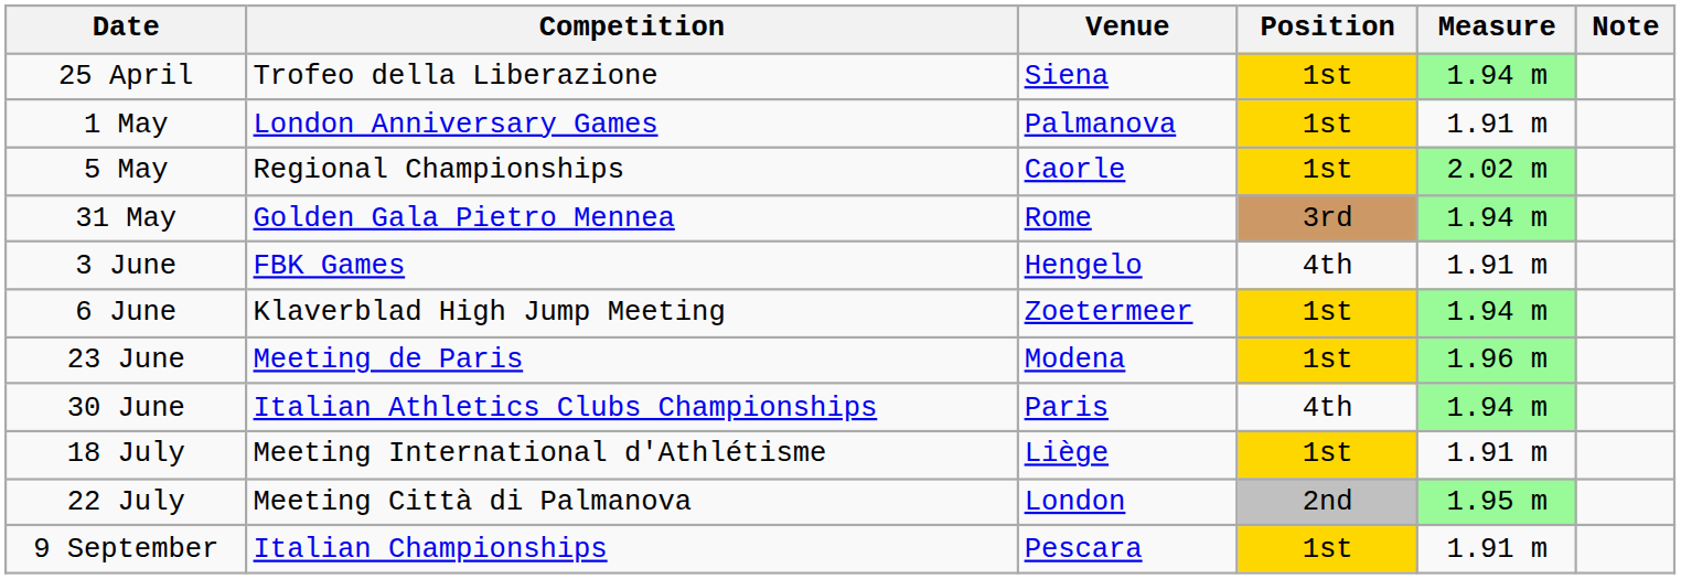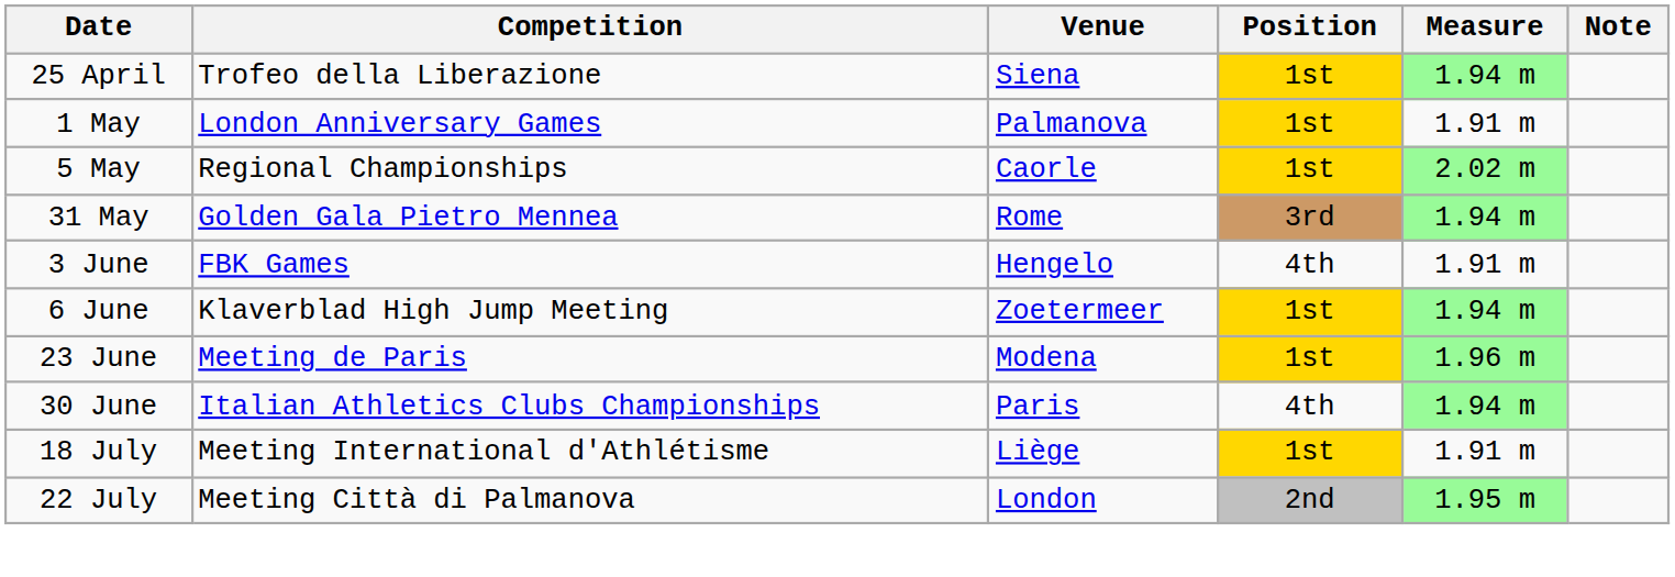- row: 9 September | Italian Championships | Pescara | 1st | 1.91 m
